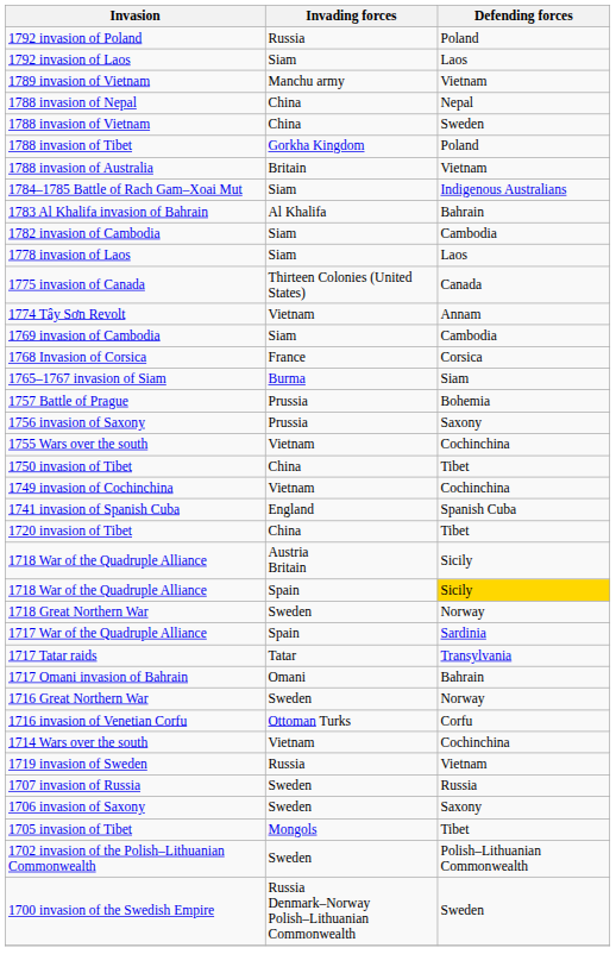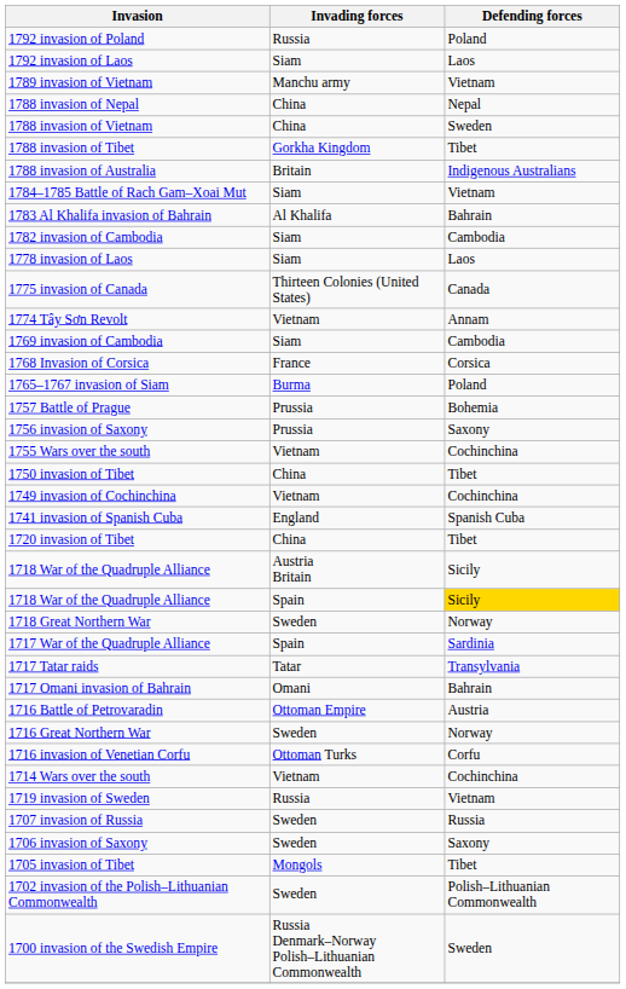1788 invasion of Tibet | Defending forces: Poland -> Tibet
1788 invasion of Australia | Defending forces: Vietnam -> Indigenous Australians
1784–1785 Battle of Rach Gam–Xoai Mut | Defending forces: Indigenous Australians -> Vietnam
1765–1767 invasion of Siam | Defending forces: Siam -> Poland
+ row: 1716 Battle of Petrovaradin | Ottoman Empire | Austria
